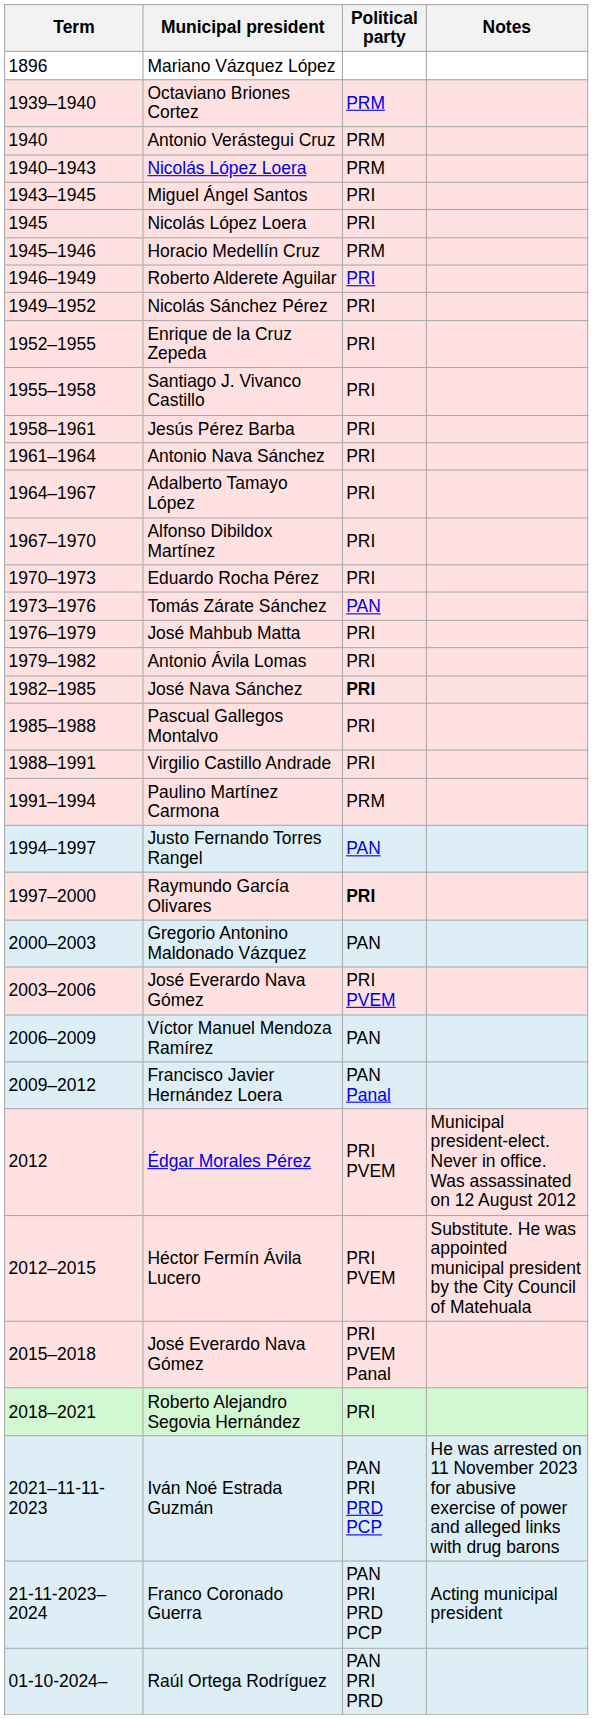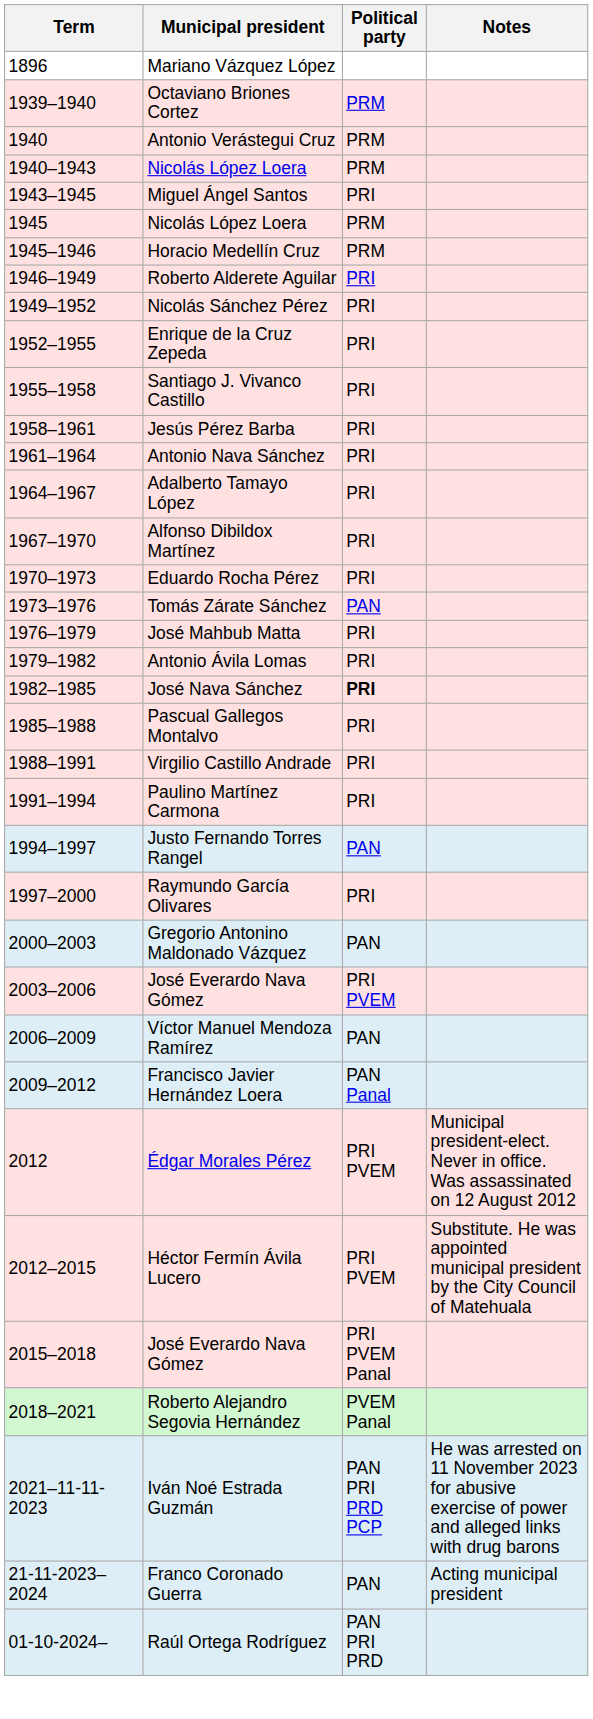1945 / Nicolás López Loera | Political party: PRI -> PRM
Paulino Martínez Carmona | Political party: PRM -> PRI
Raymundo García Olivares | Political party: bold -> normal
Roberto Alejandro Segovia Hernández | Political party: PRI -> PVEM Panal
Franco Coronado Guerra | Political party: PAN PRI PRD PCP -> PAN
